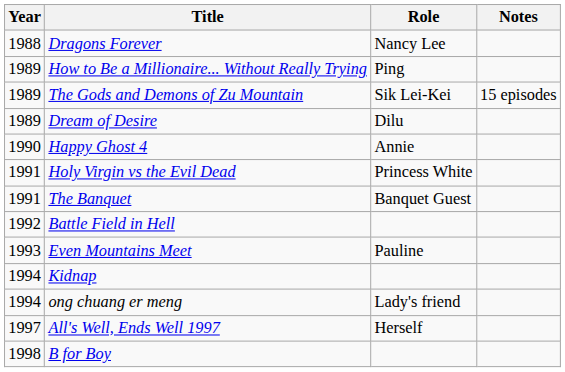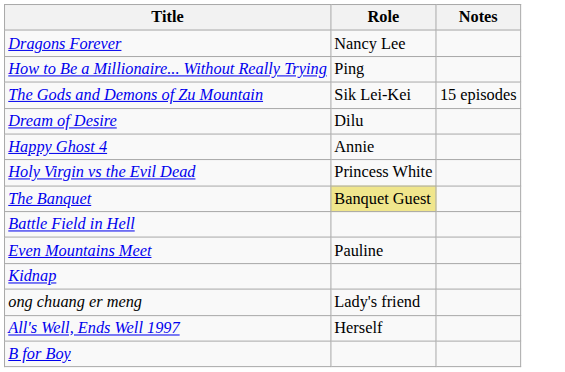- column: Year | 1988 | 1989 | 1989 | 1989 | 1990 | 1991 | 1991 | 1992 | 1993 | 1994 | 1994 | 1997 | 1998
The Banquet | Role: no background -> khaki background
